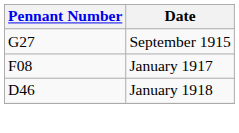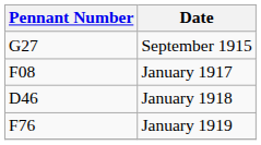+ row: F76 | January 1919
